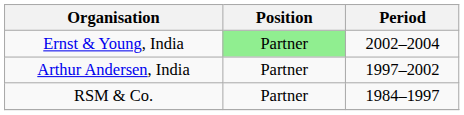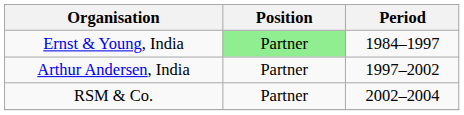Ernst & Young, India | Period: 2002–2004 -> 1984–1997
RSM & Co. | Period: 1984–1997 -> 2002–2004
